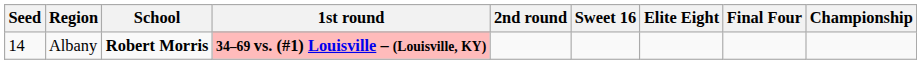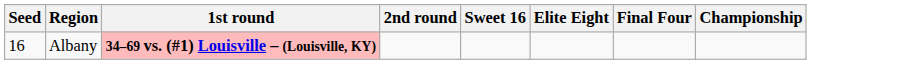- column: School | Robert Morris
Albany | Seed: 14 -> 16
